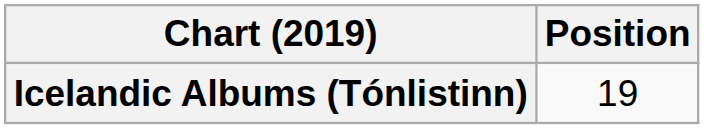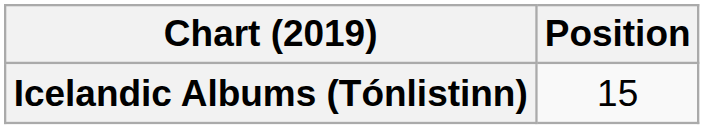Icelandic Albums (Tónlistinn) | Position: 19 -> 15
